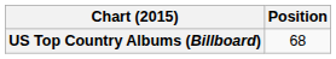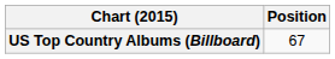US Top Country Albums (Billboard) | Position: 68 -> 67
